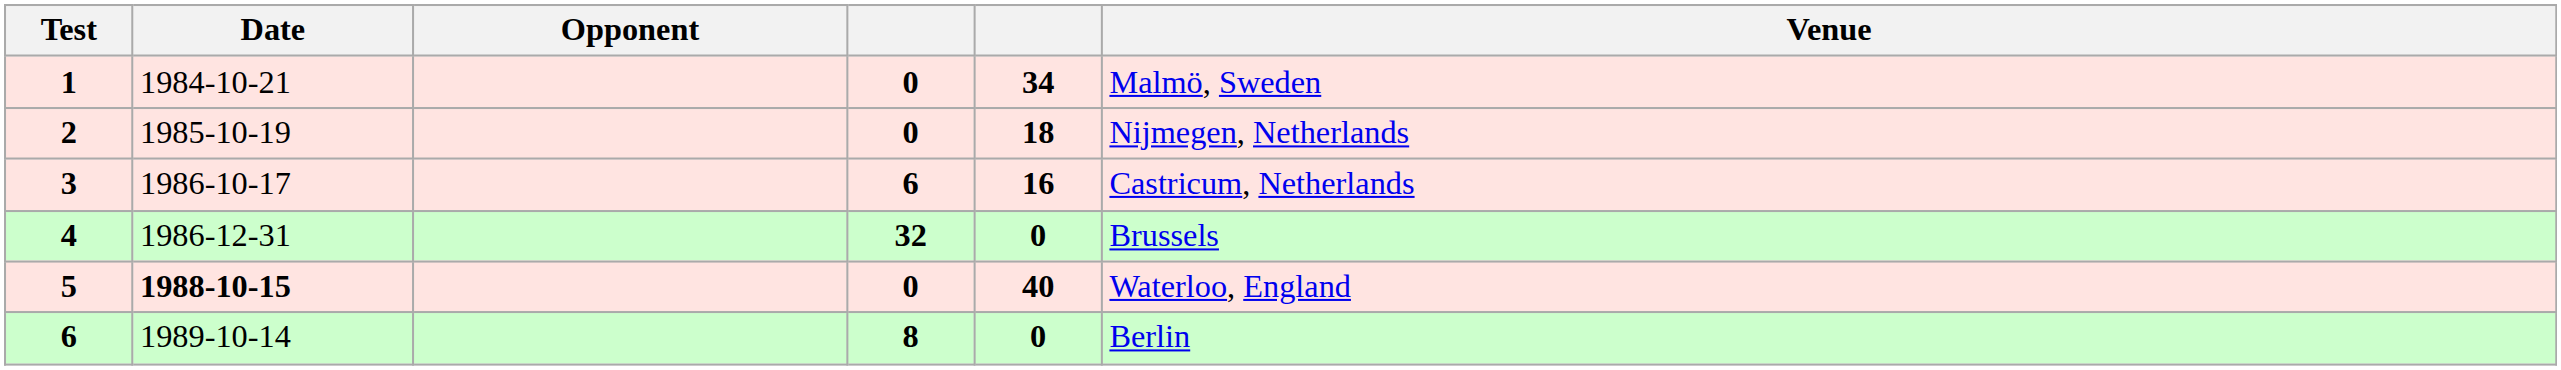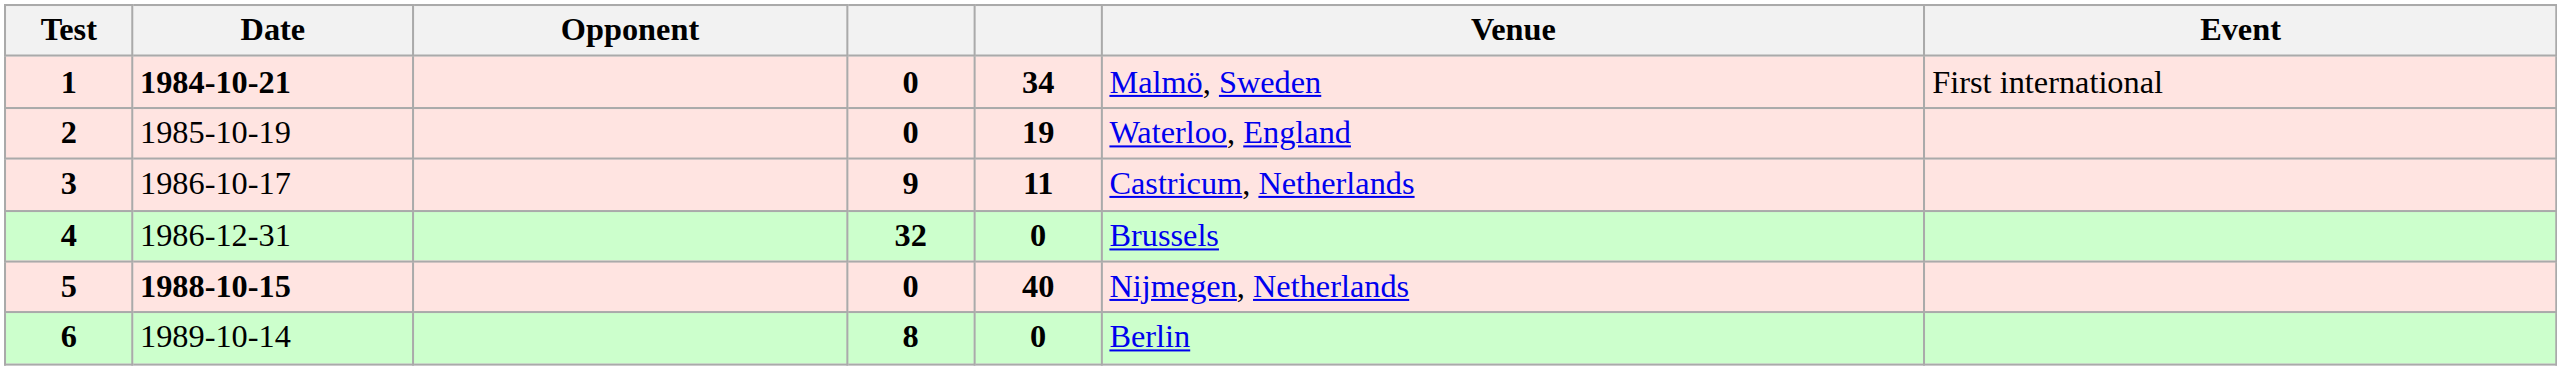+ column: Event | First international
1 | Date: normal -> bold
2 | column 5: 18 -> 19
2 | Venue: Nijmegen, Netherlands -> Waterloo, England
3 | column 4: 6 -> 9
3 | column 5: 16 -> 11
5 | Venue: Waterloo, England -> Nijmegen, Netherlands
